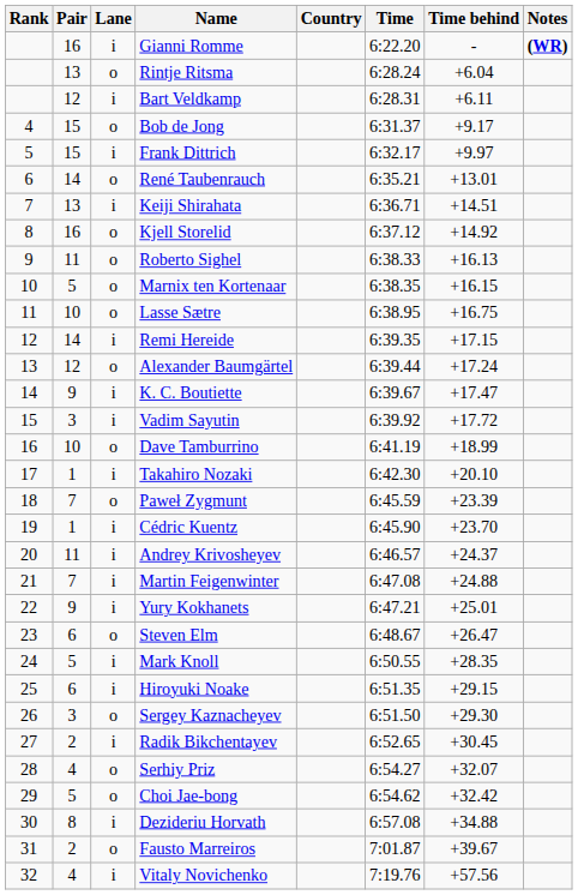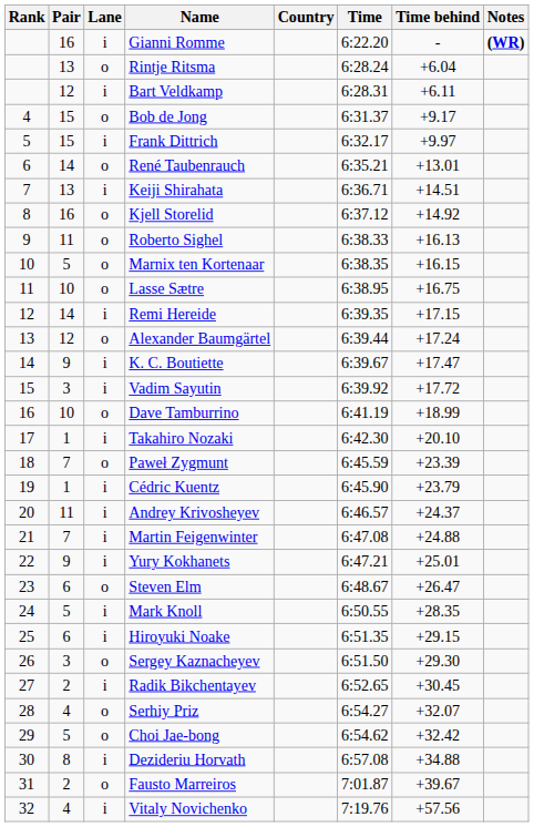Cédric Kuentz | Time behind: +23.70 -> +23.79
